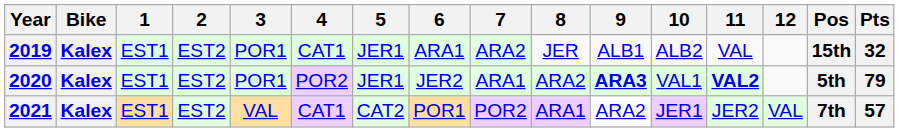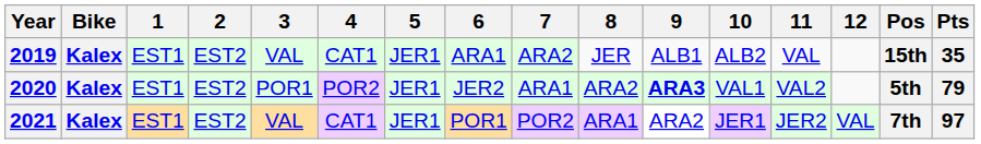2019 | 3: POR1 -> VAL
2019 | Pts: 32 -> 35
2020 | 11: bold -> normal
2021 | 5: CAT2 -> JER1
2021 | Pts: 57 -> 97
